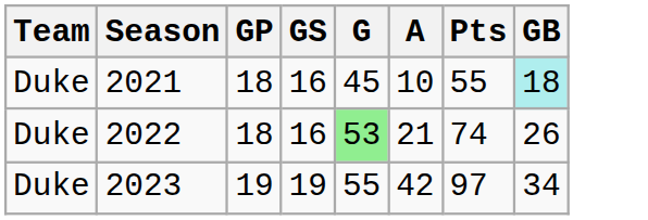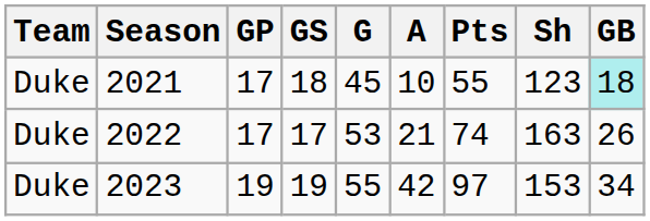+ column: Sh | 123 | 163 | 153
2021 | GP: 18 -> 17
2021 | GS: 16 -> 18
2022 | GP: 18 -> 17
2022 | GS: 16 -> 17
2022 | G: lightgreen background -> no background
